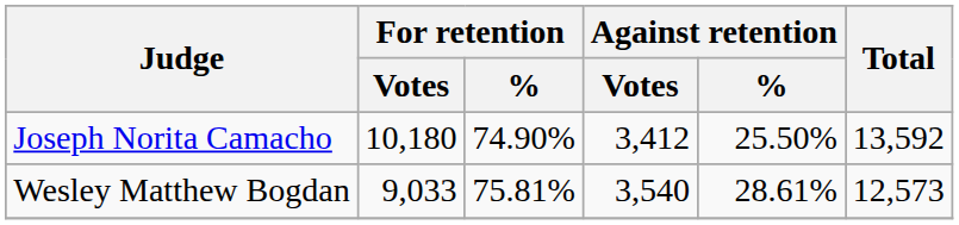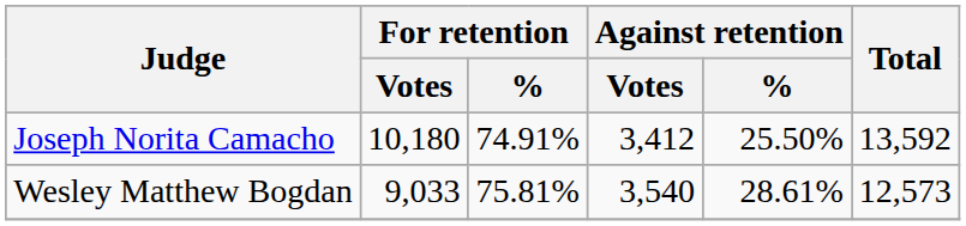Joseph Norita Camacho | For retention / %: 74.90% -> 74.91%
